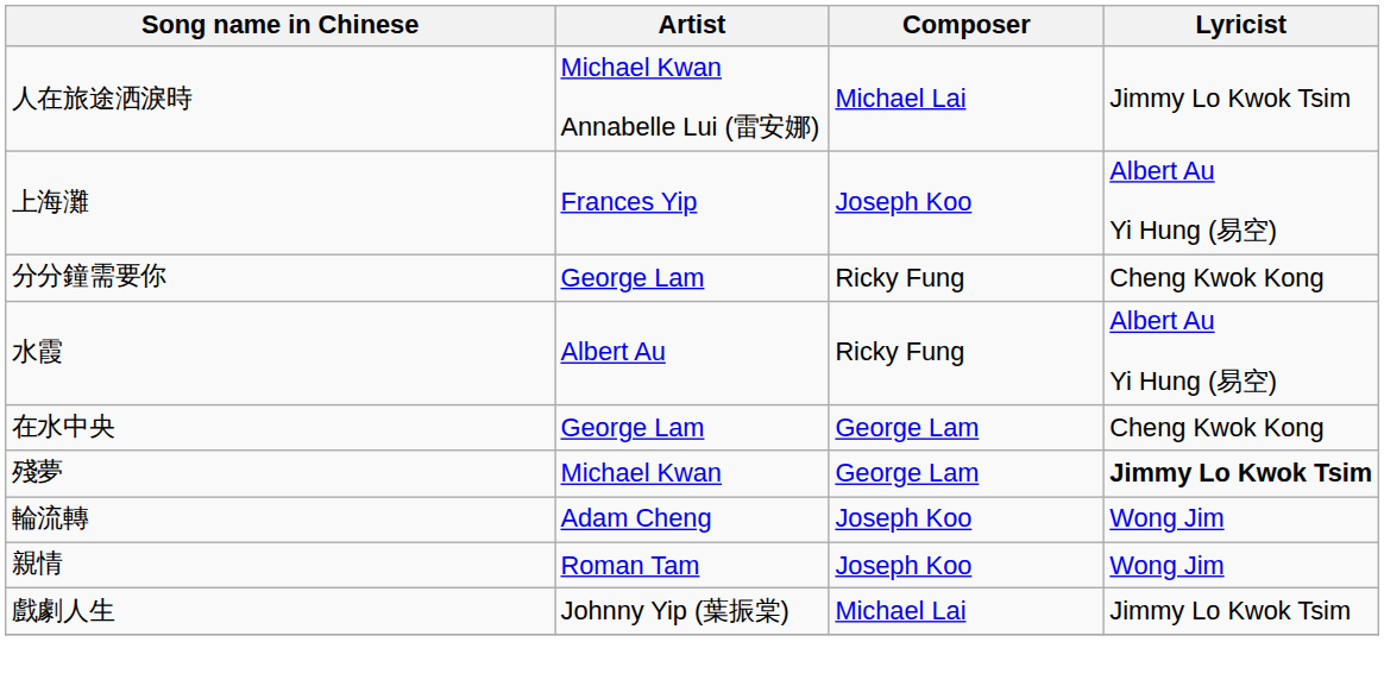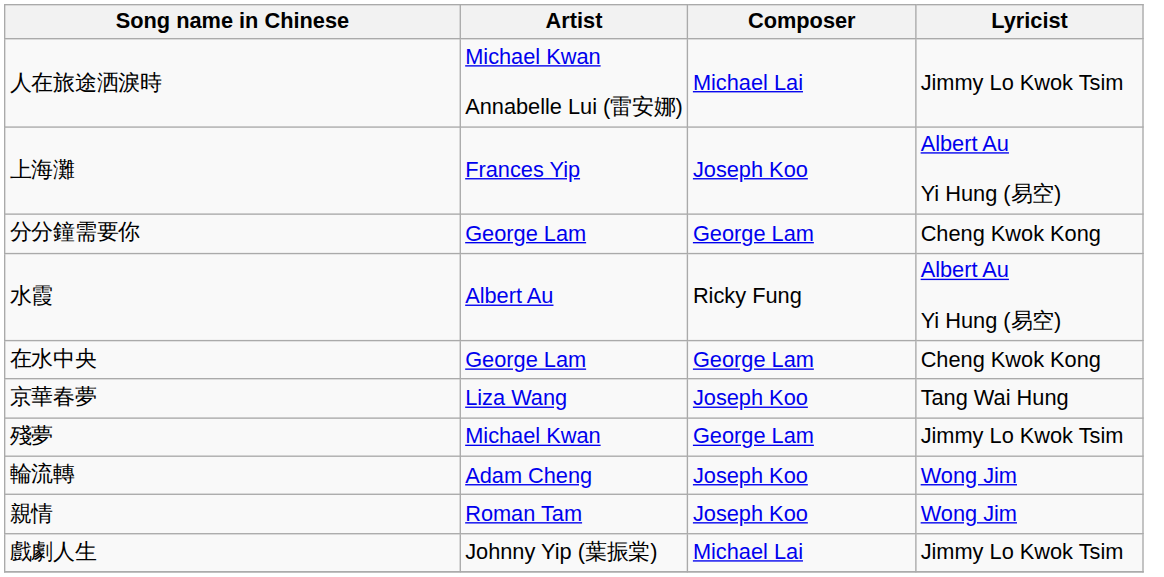分分鐘需要你 | Composer: Ricky Fung -> George Lam
+ row: 京華春夢 | Liza Wang | Joseph Koo | Tang Wai Hung
殘夢 | Lyricist: bold -> normal
